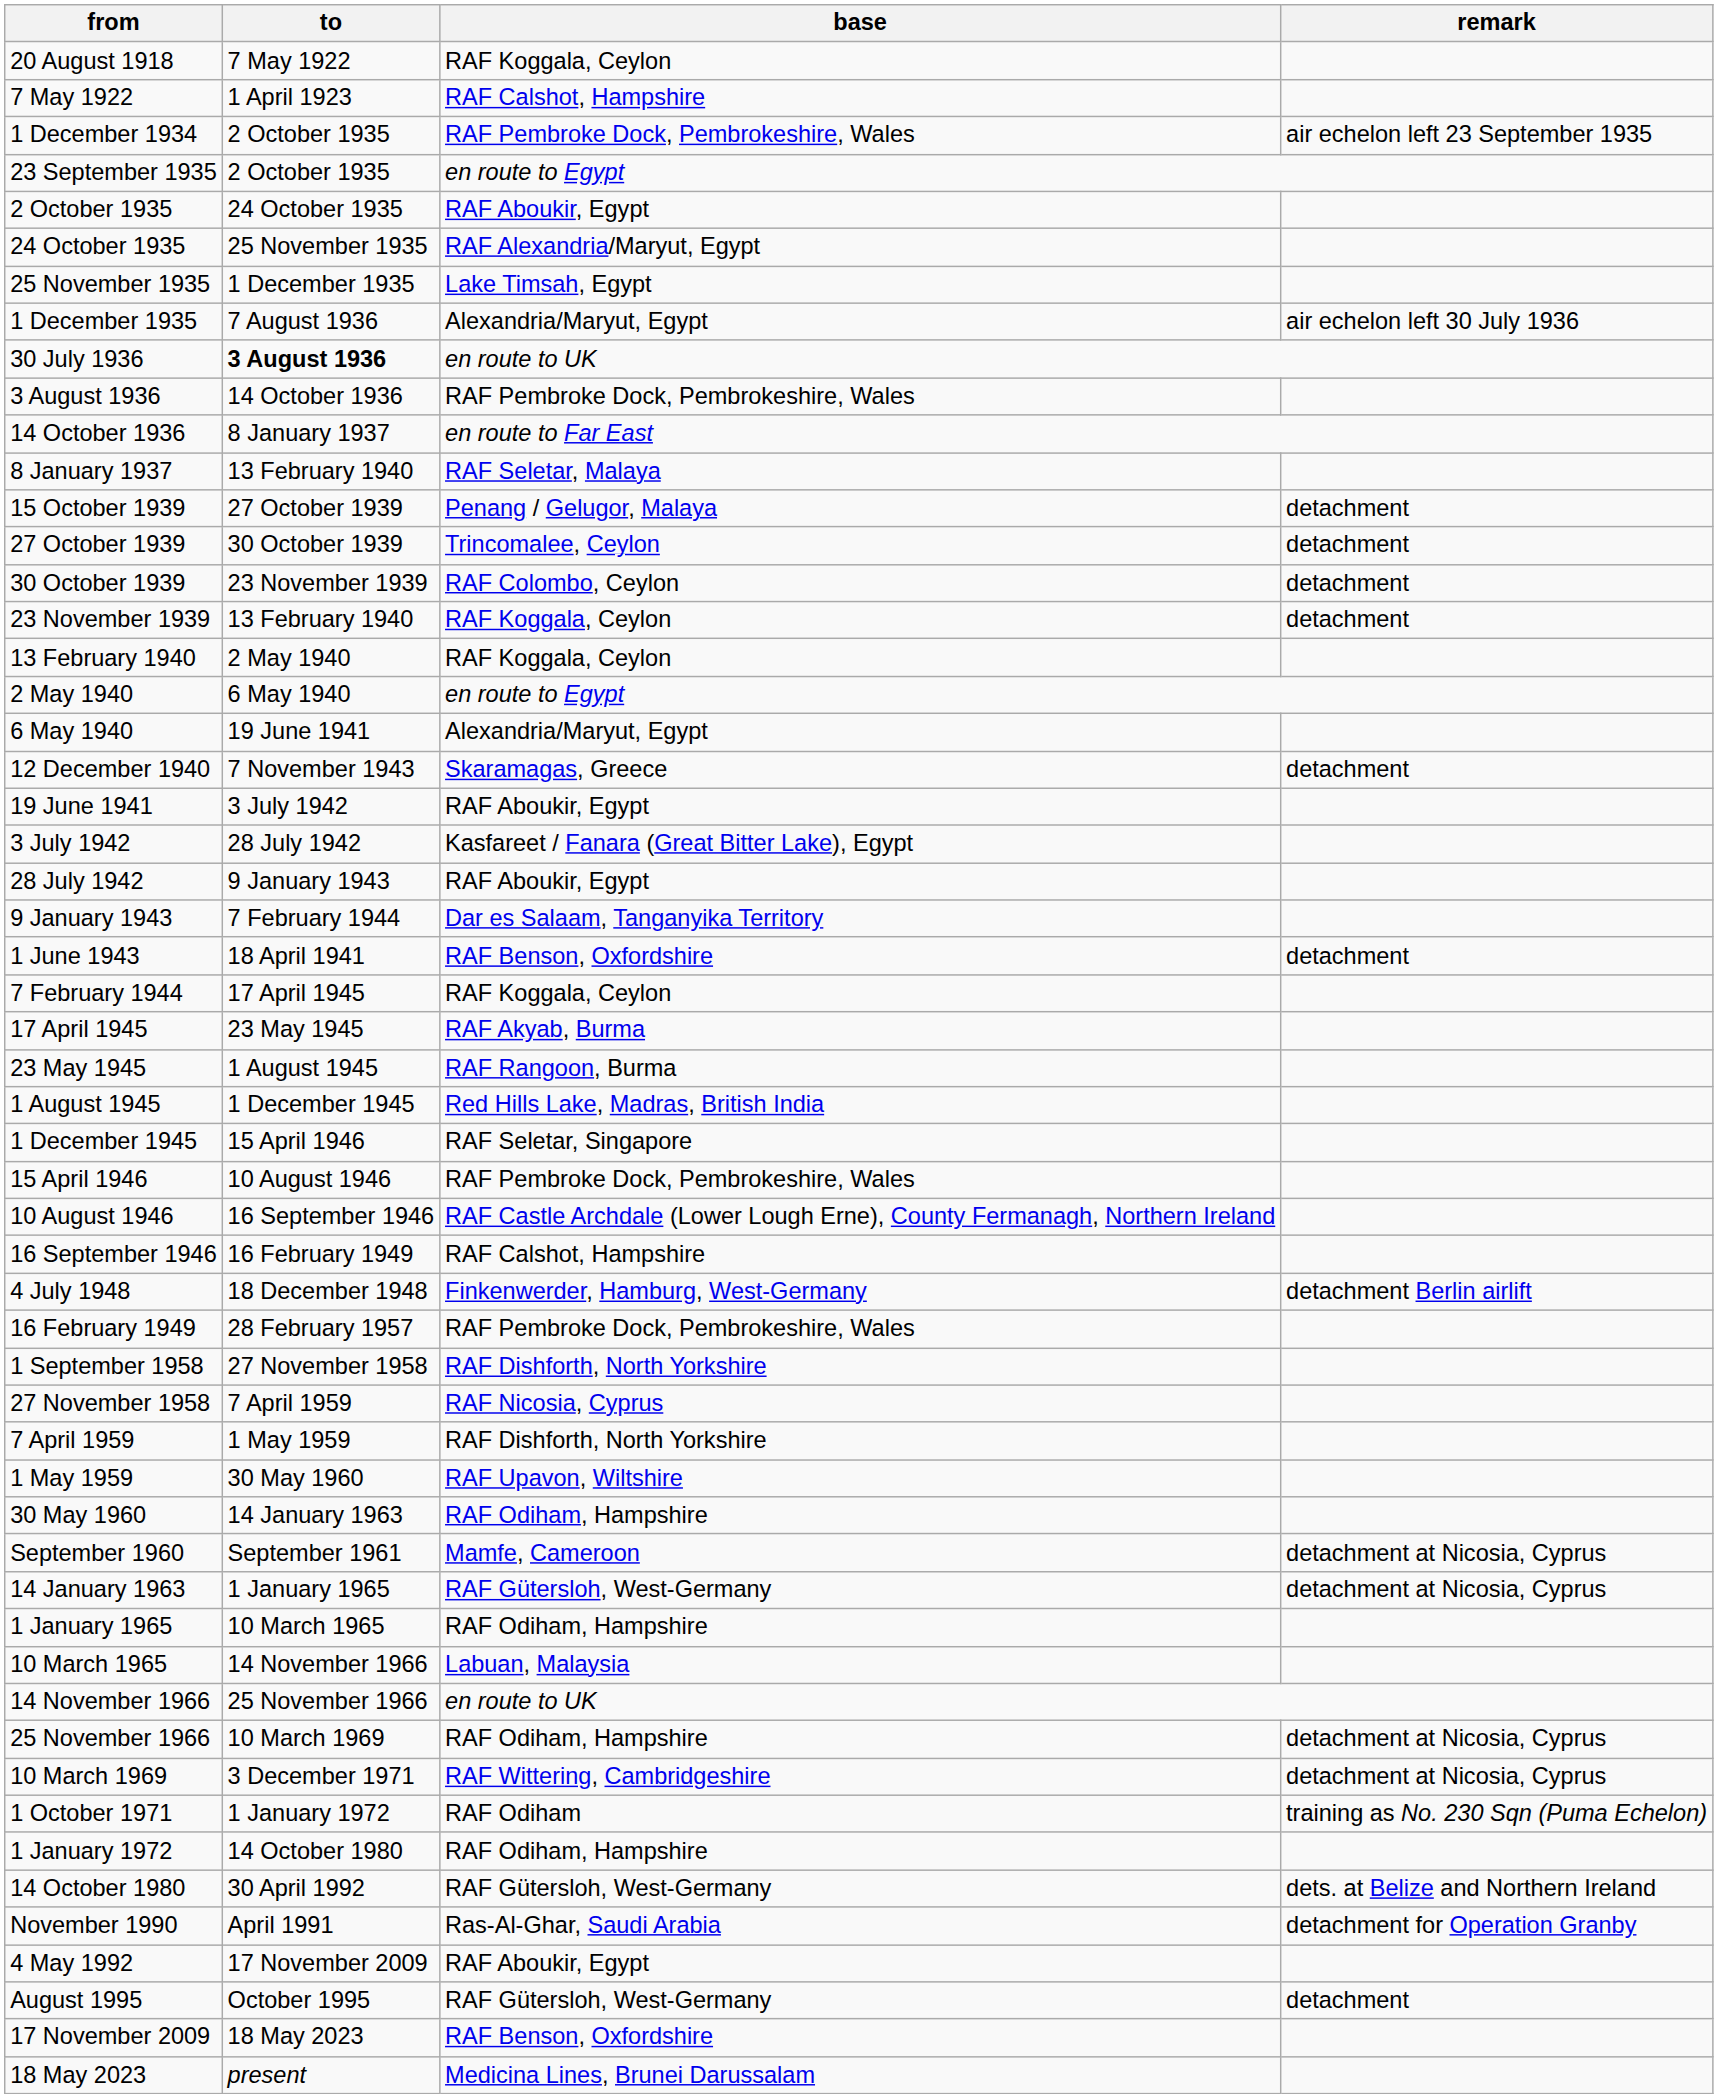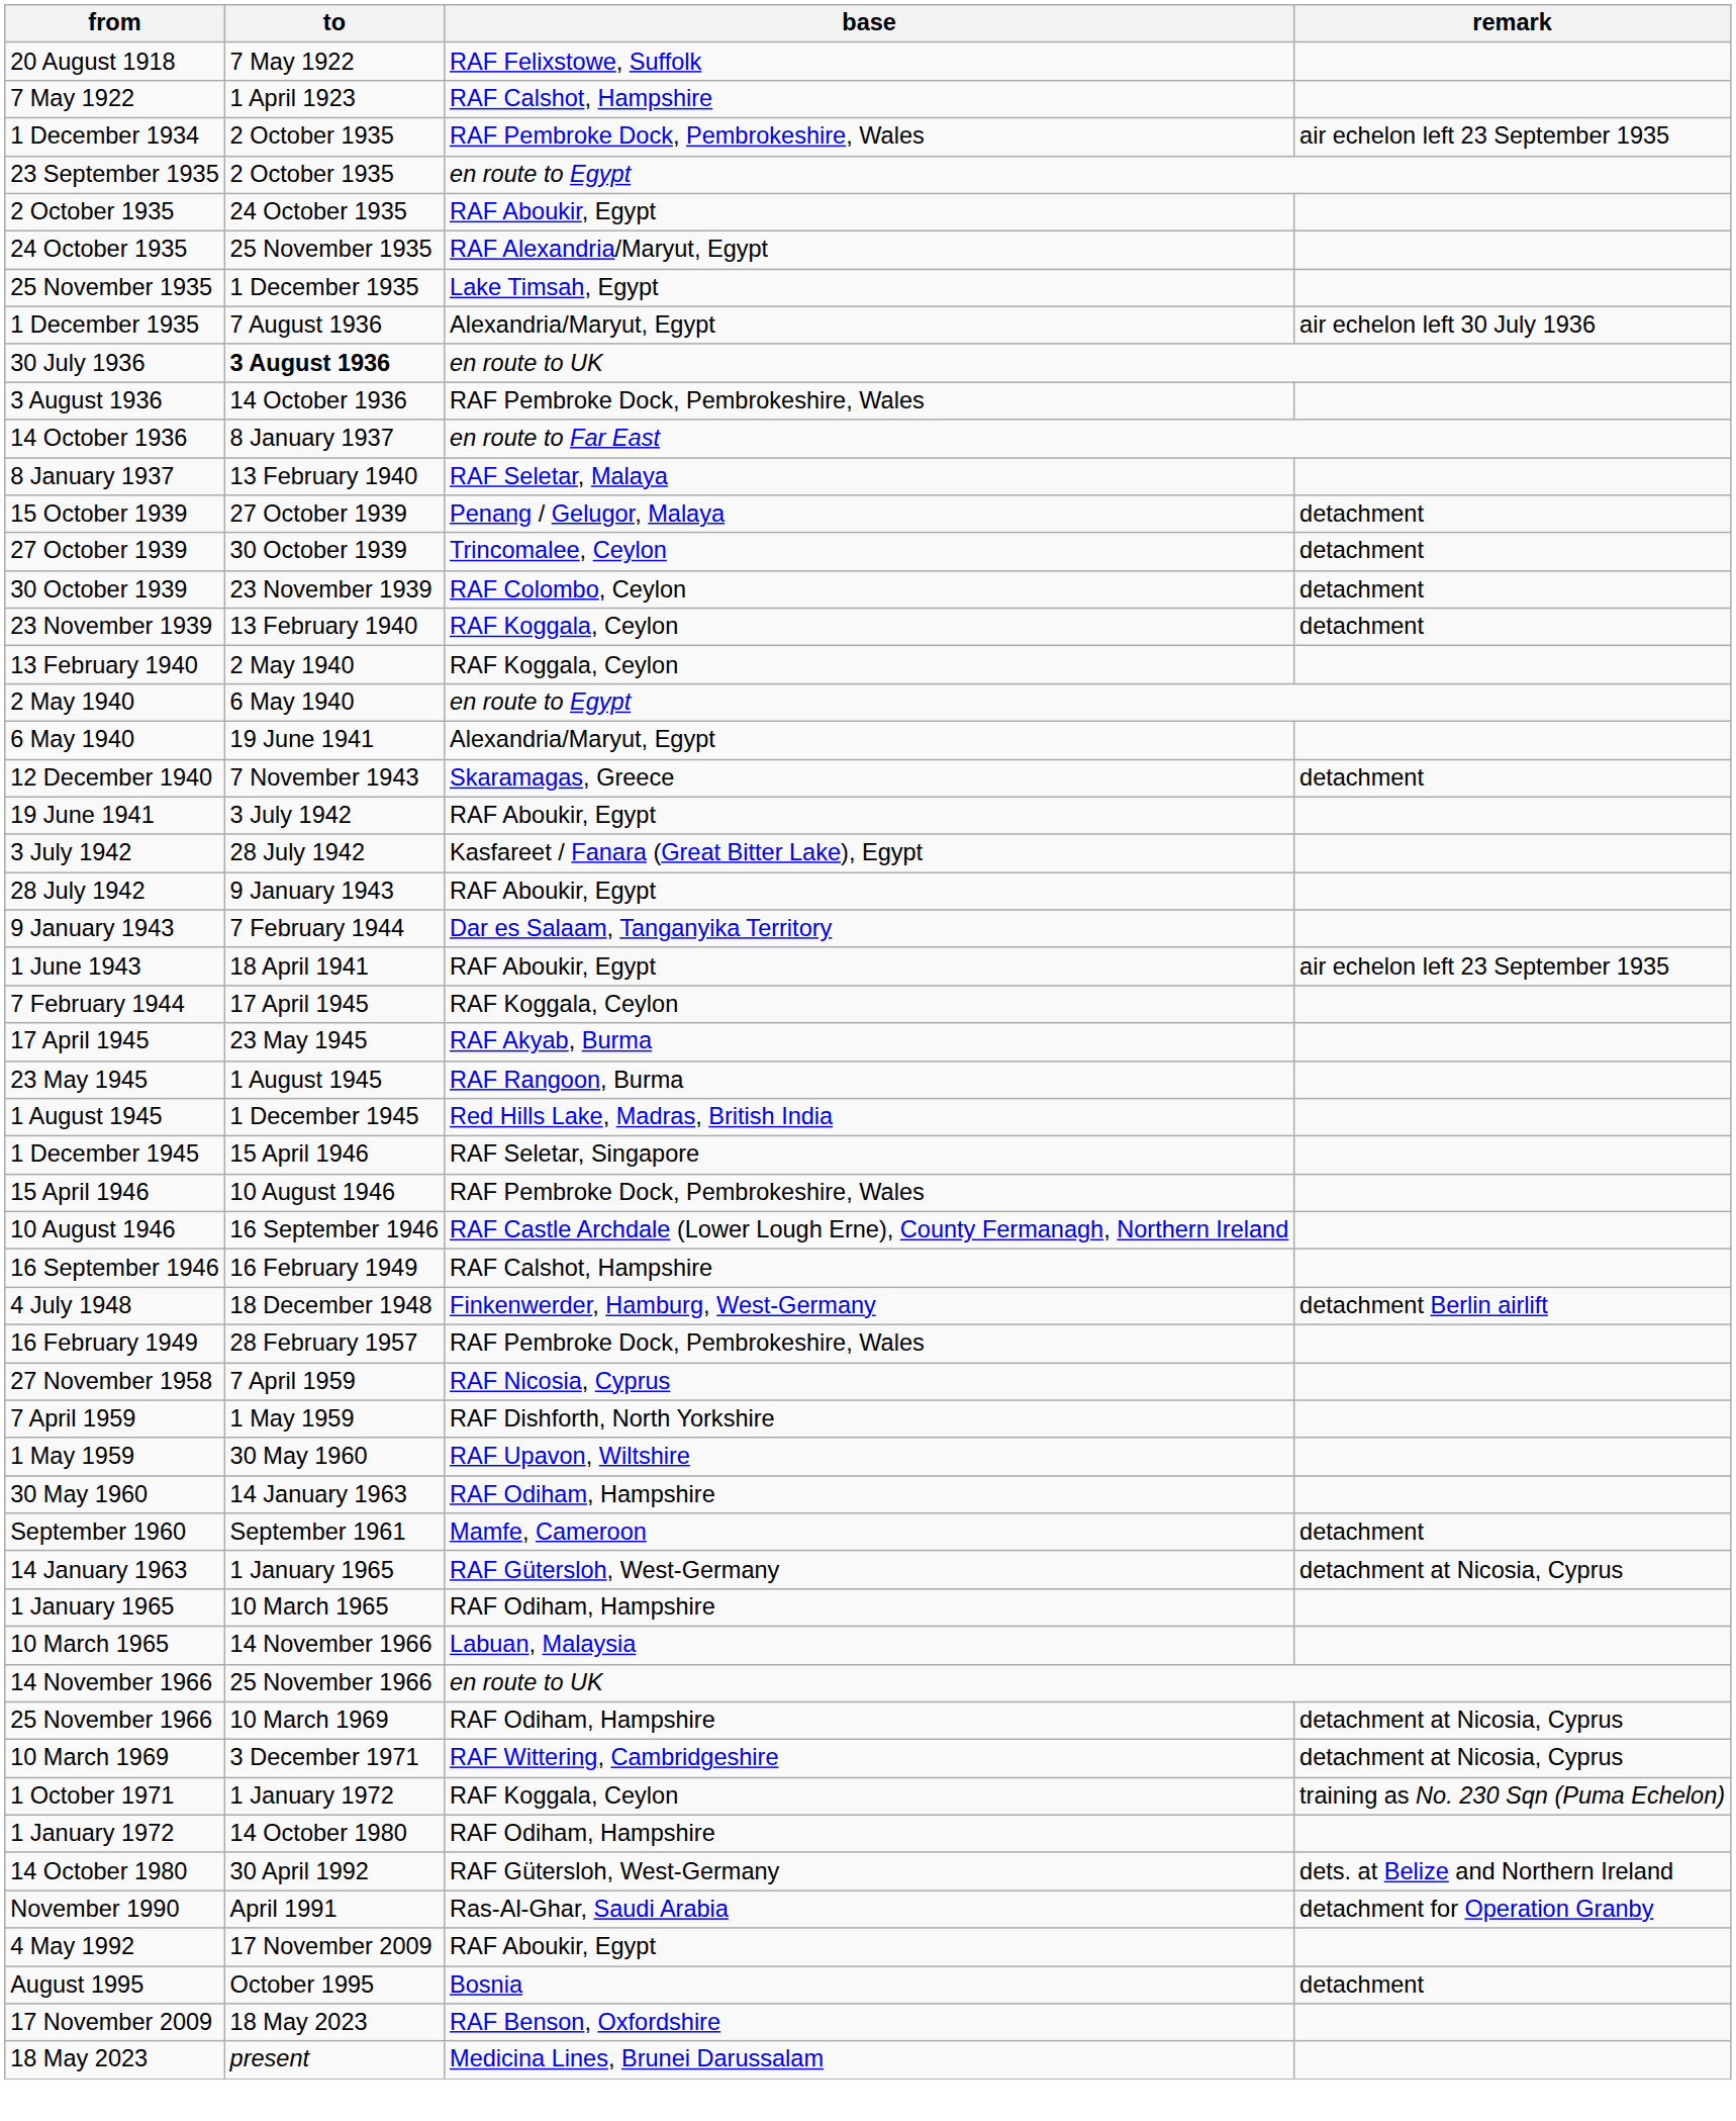20 August 1918 | base: RAF Koggala, Ceylon -> RAF Felixstowe, Suffolk
1 June 1943 | base: RAF Benson, Oxfordshire -> RAF Aboukir, Egypt
1 June 1943 | remark: detachment -> air echelon left 23 September 1935
- row: 1 September 1958 | 27 November 1958 | RAF Dishforth, North Yorkshire
September 1960 | remark: detachment at Nicosia, Cyprus -> detachment
1 October 1971 | base: RAF Odiham -> RAF Koggala, Ceylon
August 1995 | base: RAF Gütersloh, West-Germany -> Bosnia
